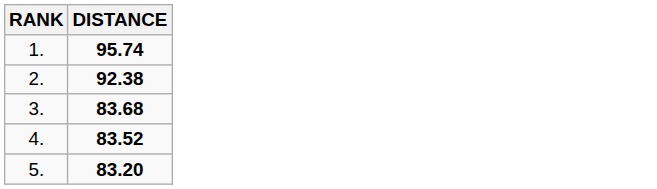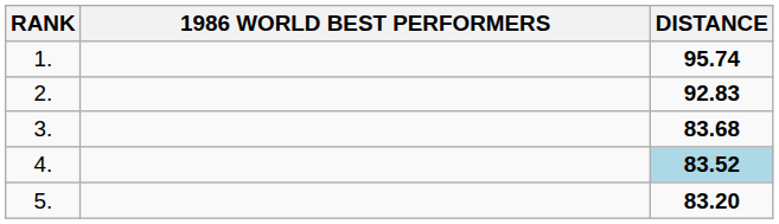+ column: 1986 WORLD BEST PERFORMERS
2. | DISTANCE: 92.38 -> 92.83
4. | DISTANCE: no background -> lightblue background
